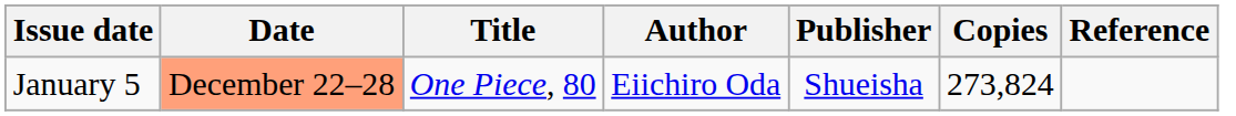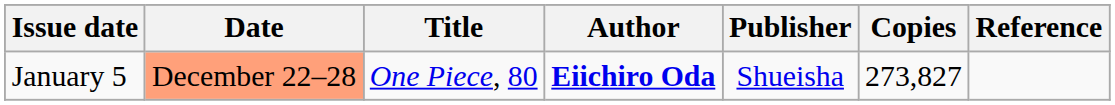January 5 | Author: normal -> bold
January 5 | Copies: 273,824 -> 273,827
